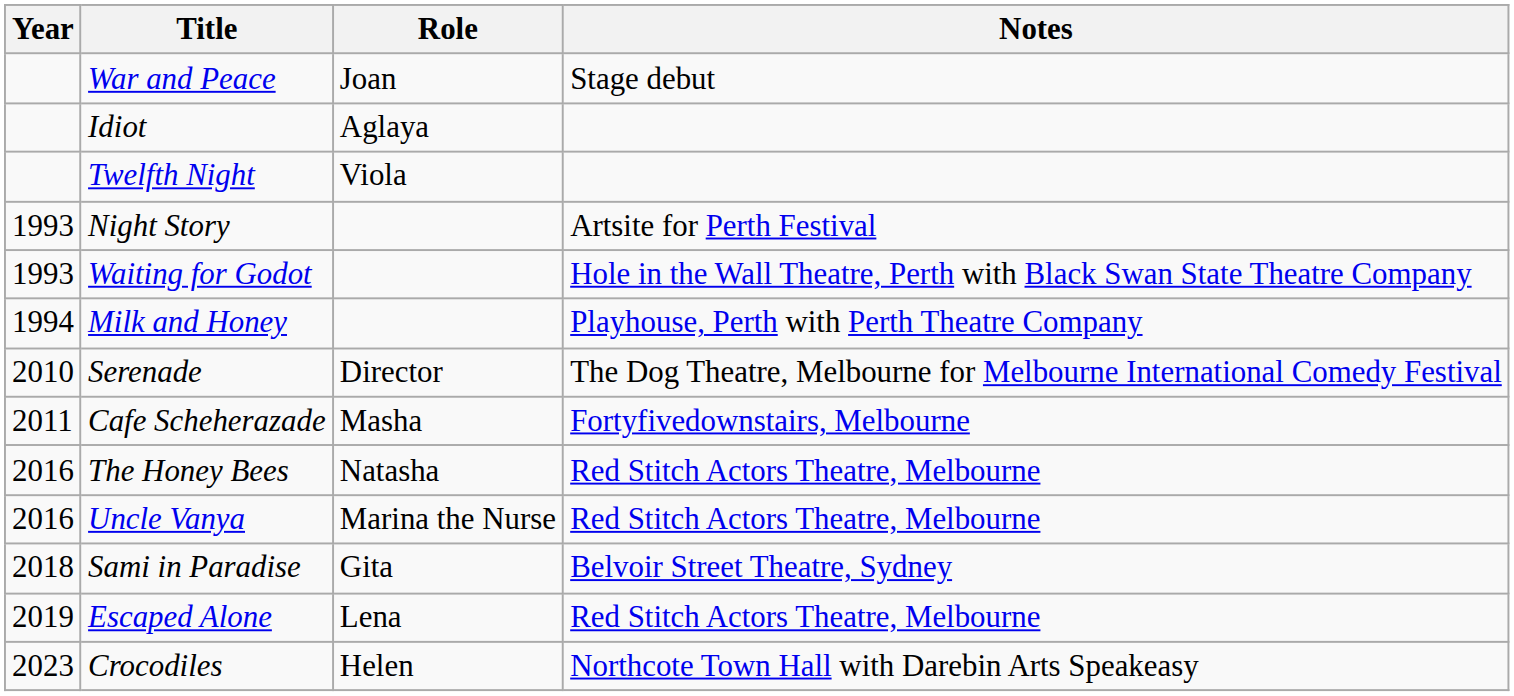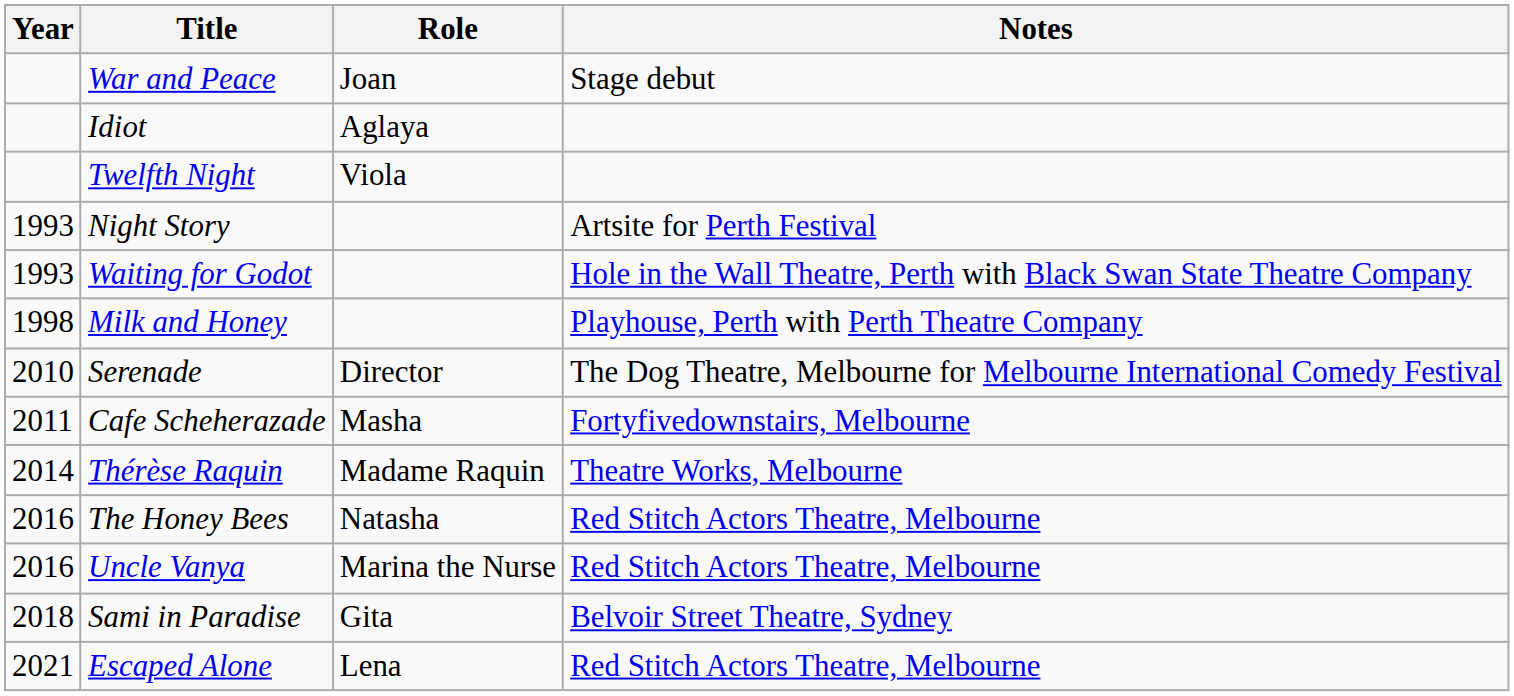Milk and Honey | Year: 1994 -> 1998
+ row: 2014 | Thérèse Raquin | Madame Raquin | Theatre Works, Melbourne
Escaped Alone | Year: 2019 -> 2021
- row: 2023 | Crocodiles | Helen | Northcote Town Hall with Darebin Arts Speakeasy
